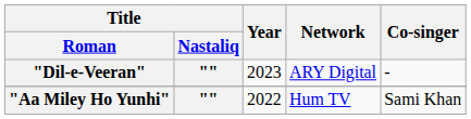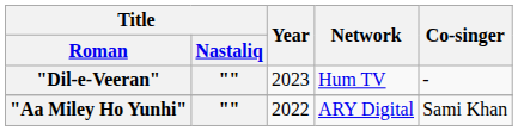"Dil-e-Veeran" | Network: ARY Digital -> Hum TV
"Aa Miley Ho Yunhi" | Network: Hum TV -> ARY Digital
